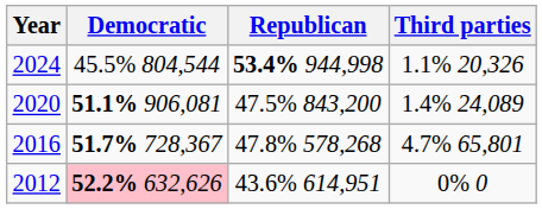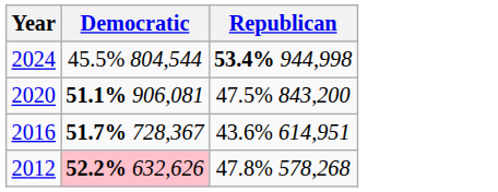- column: Third parties | 1.1% 20,326 | 1.4% 24,089 | 4.7% 65,801 | 0% 0
2016 | Republican: 47.8% 578,268 -> 43.6% 614,951
2012 | Republican: 43.6% 614,951 -> 47.8% 578,268
